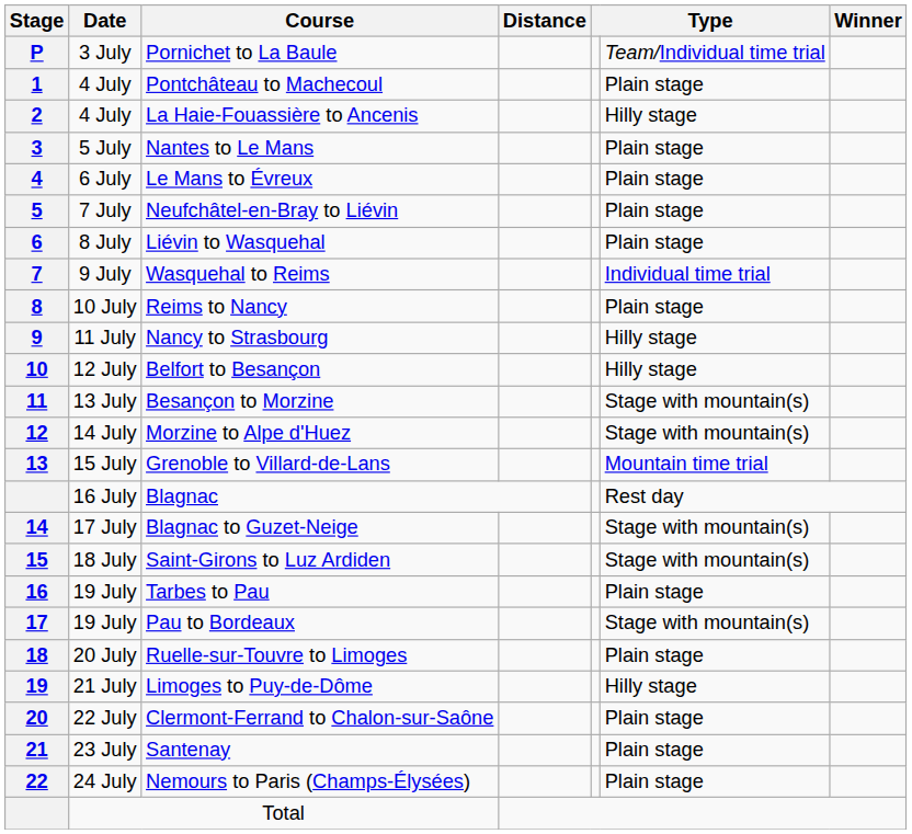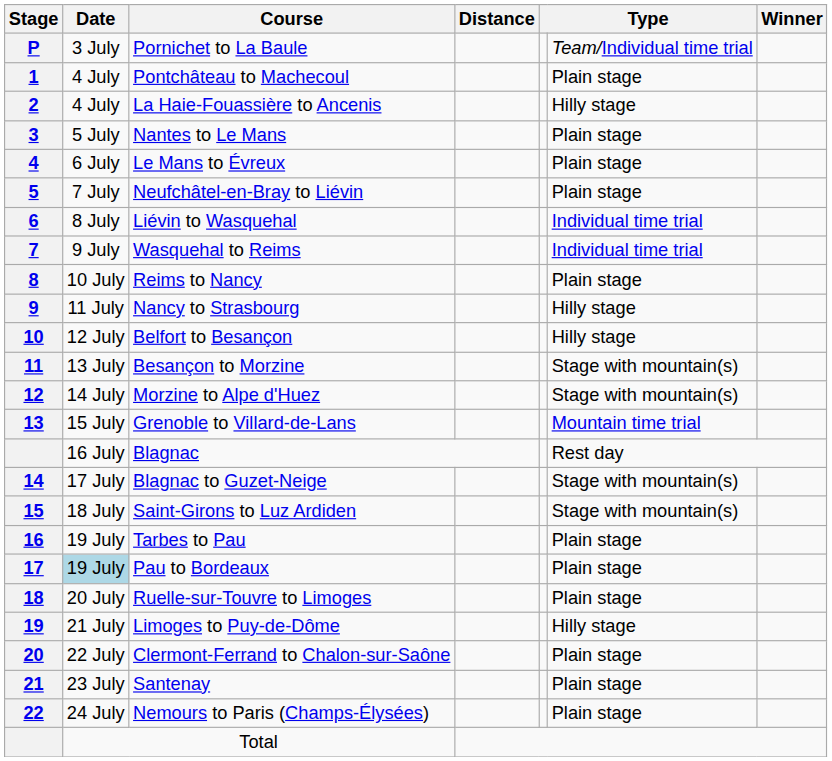Liévin to Wasquehal | column 6: Plain stage -> Individual time trial
Pau to Bordeaux | Date: no background -> lightblue background
Pau to Bordeaux | column 6: Stage with mountain(s) -> Plain stage
